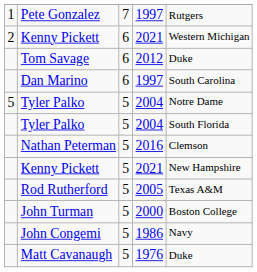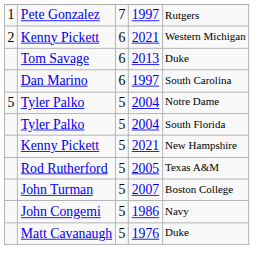Tom Savage | column 4: 2012 -> 2013
- row: Nathan Peterman | 5 | 2016 | Clemson
John Turman | column 4: 2000 -> 2007
